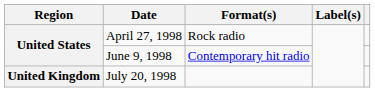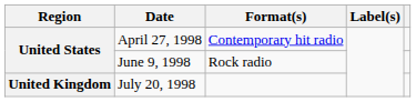April 27, 1998 | Format(s): Rock radio -> Contemporary hit radio
June 9, 1998 | Format(s): Contemporary hit radio -> Rock radio
